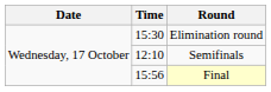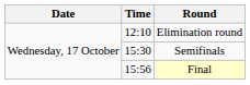Elimination round | Time: 15:30 -> 12:10
Semifinals | Time: 12:10 -> 15:30
